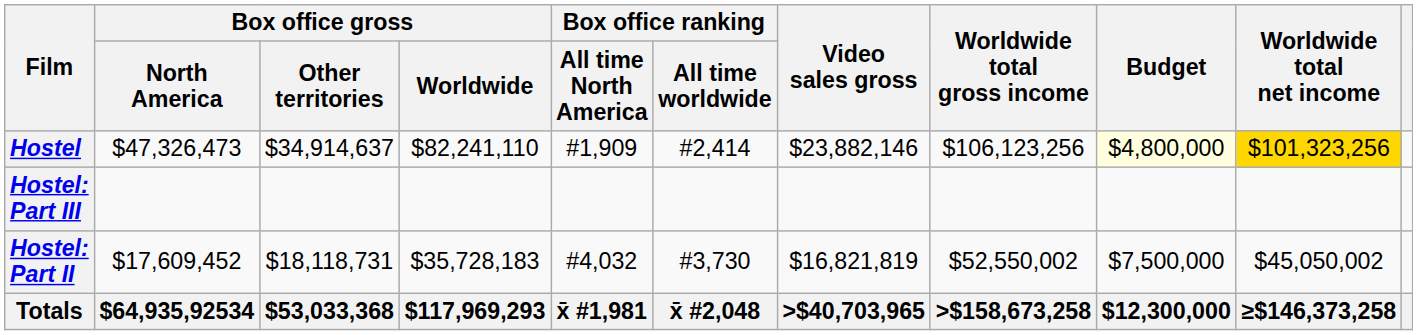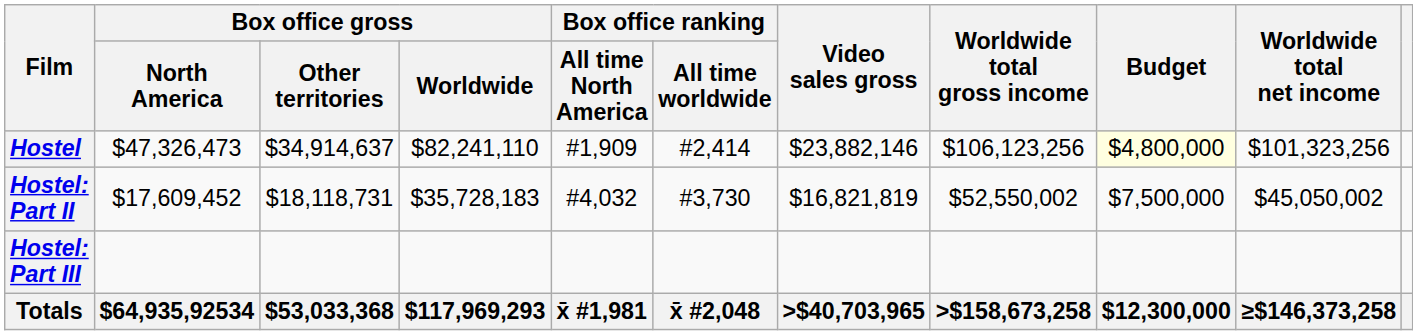Hostel | Worldwide total net income: gold background -> no background
rows swapped: Hostel: Part II <-> Hostel: Part III
